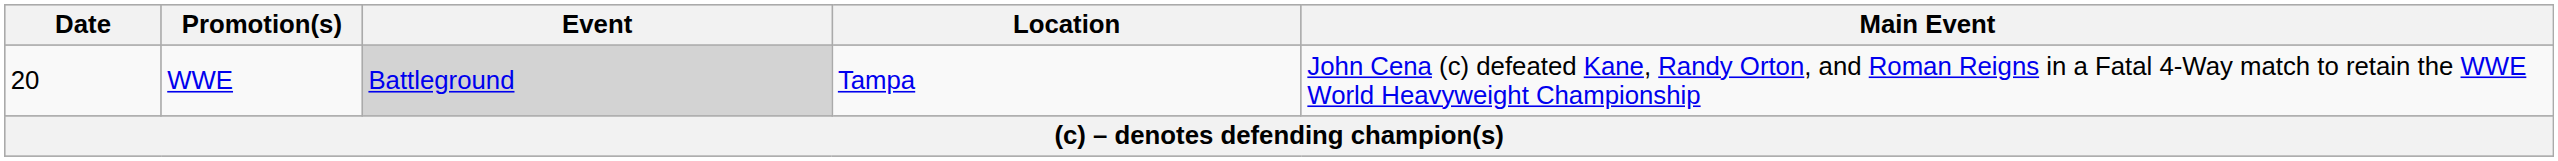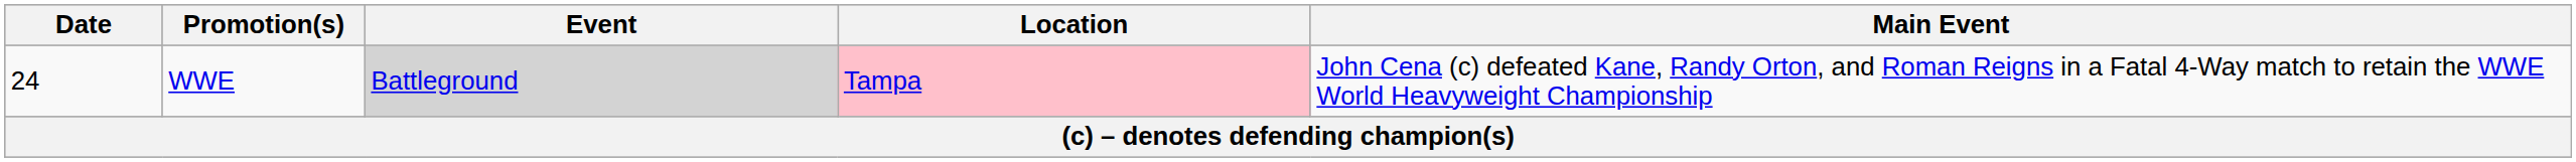WWE | Date: 20 -> 24
WWE | Location: no background -> pink background
